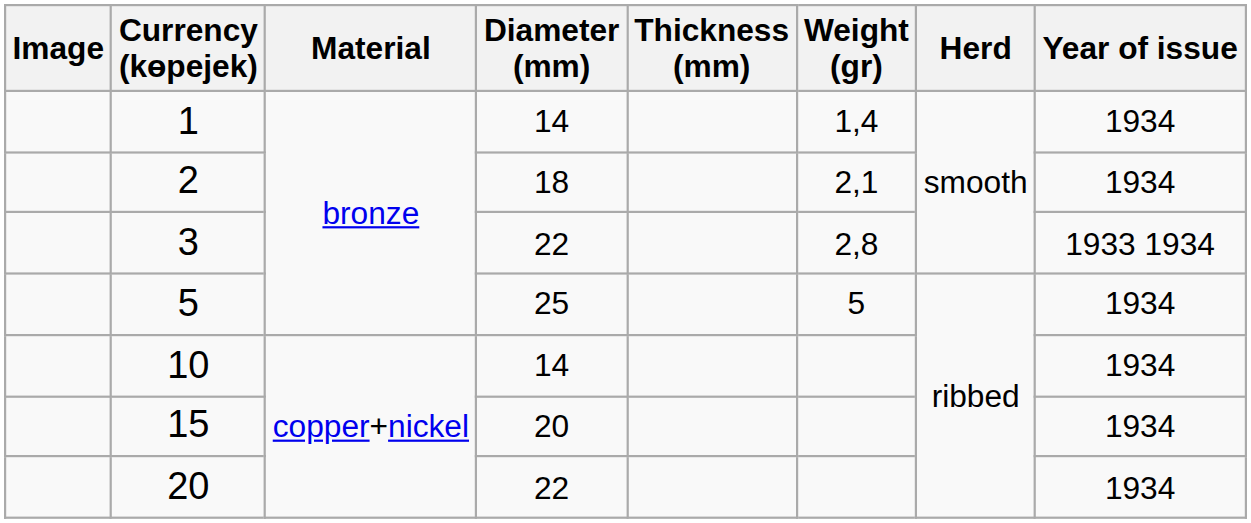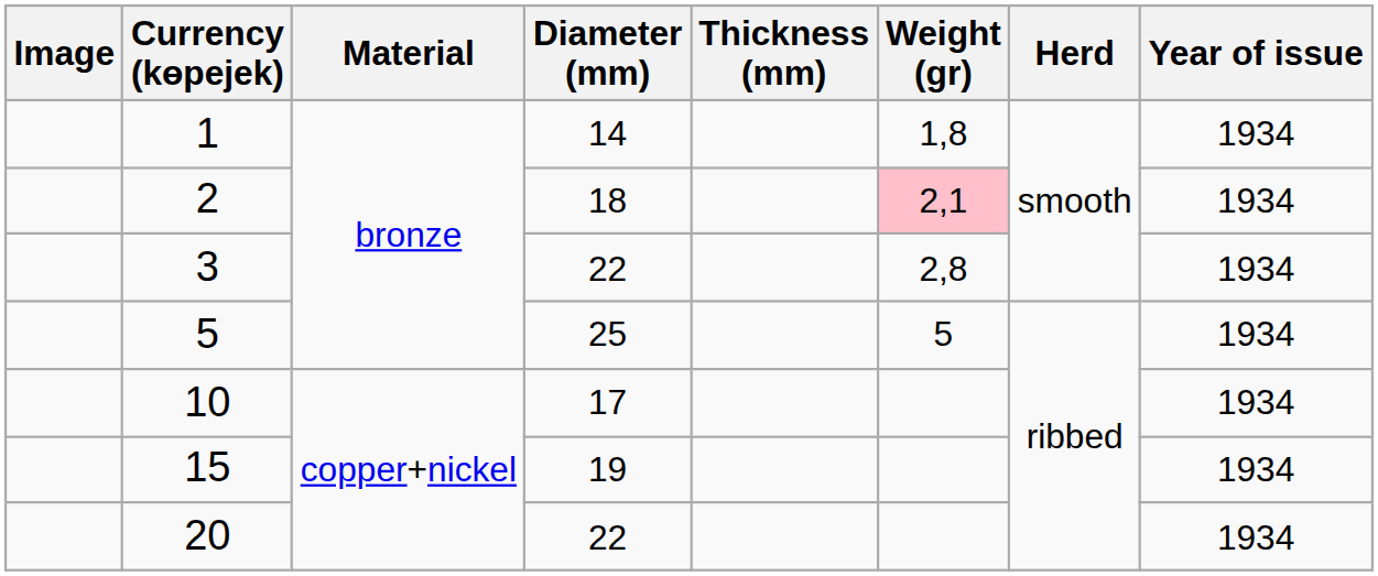1 | Weight (gr): 1,4 -> 1,8
2 | Weight (gr): no background -> pink background
3 | Year of issue: 1933 1934 -> 1934
10 | Diameter (mm): 14 -> 17
15 | Diameter (mm): 20 -> 19
